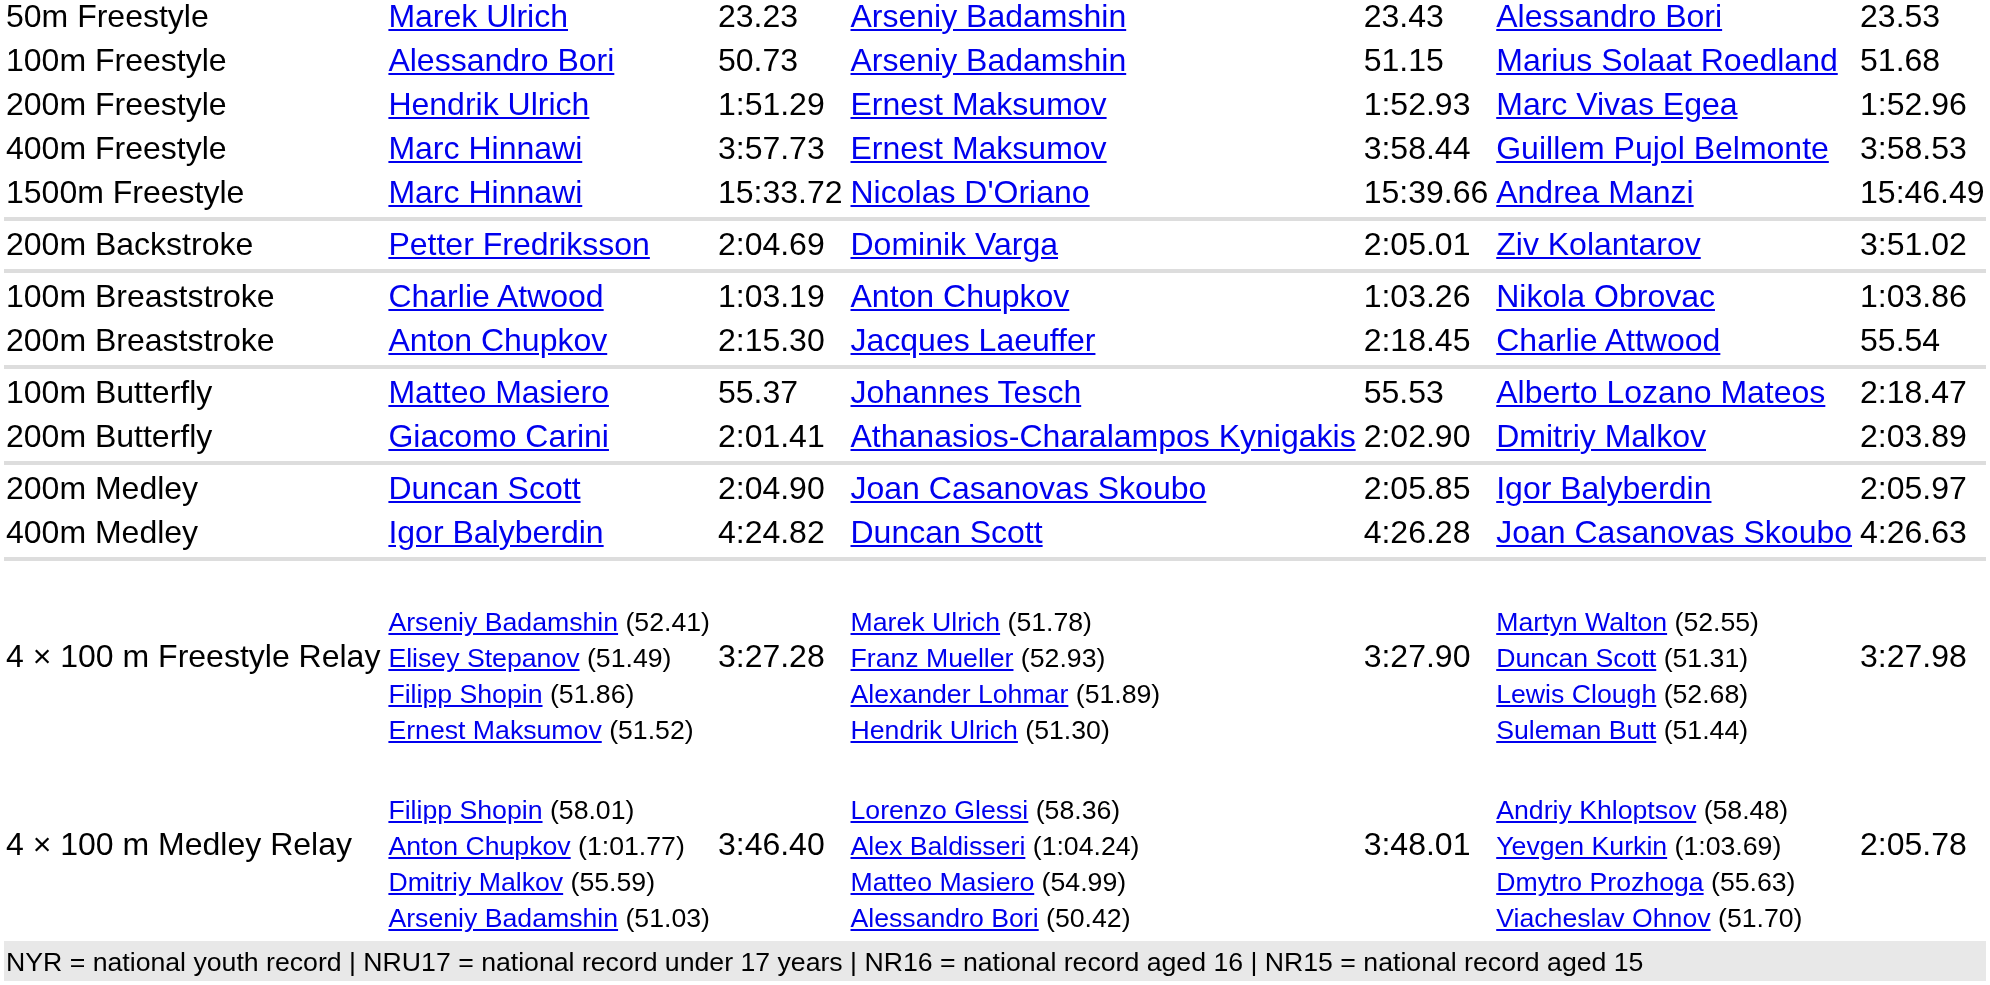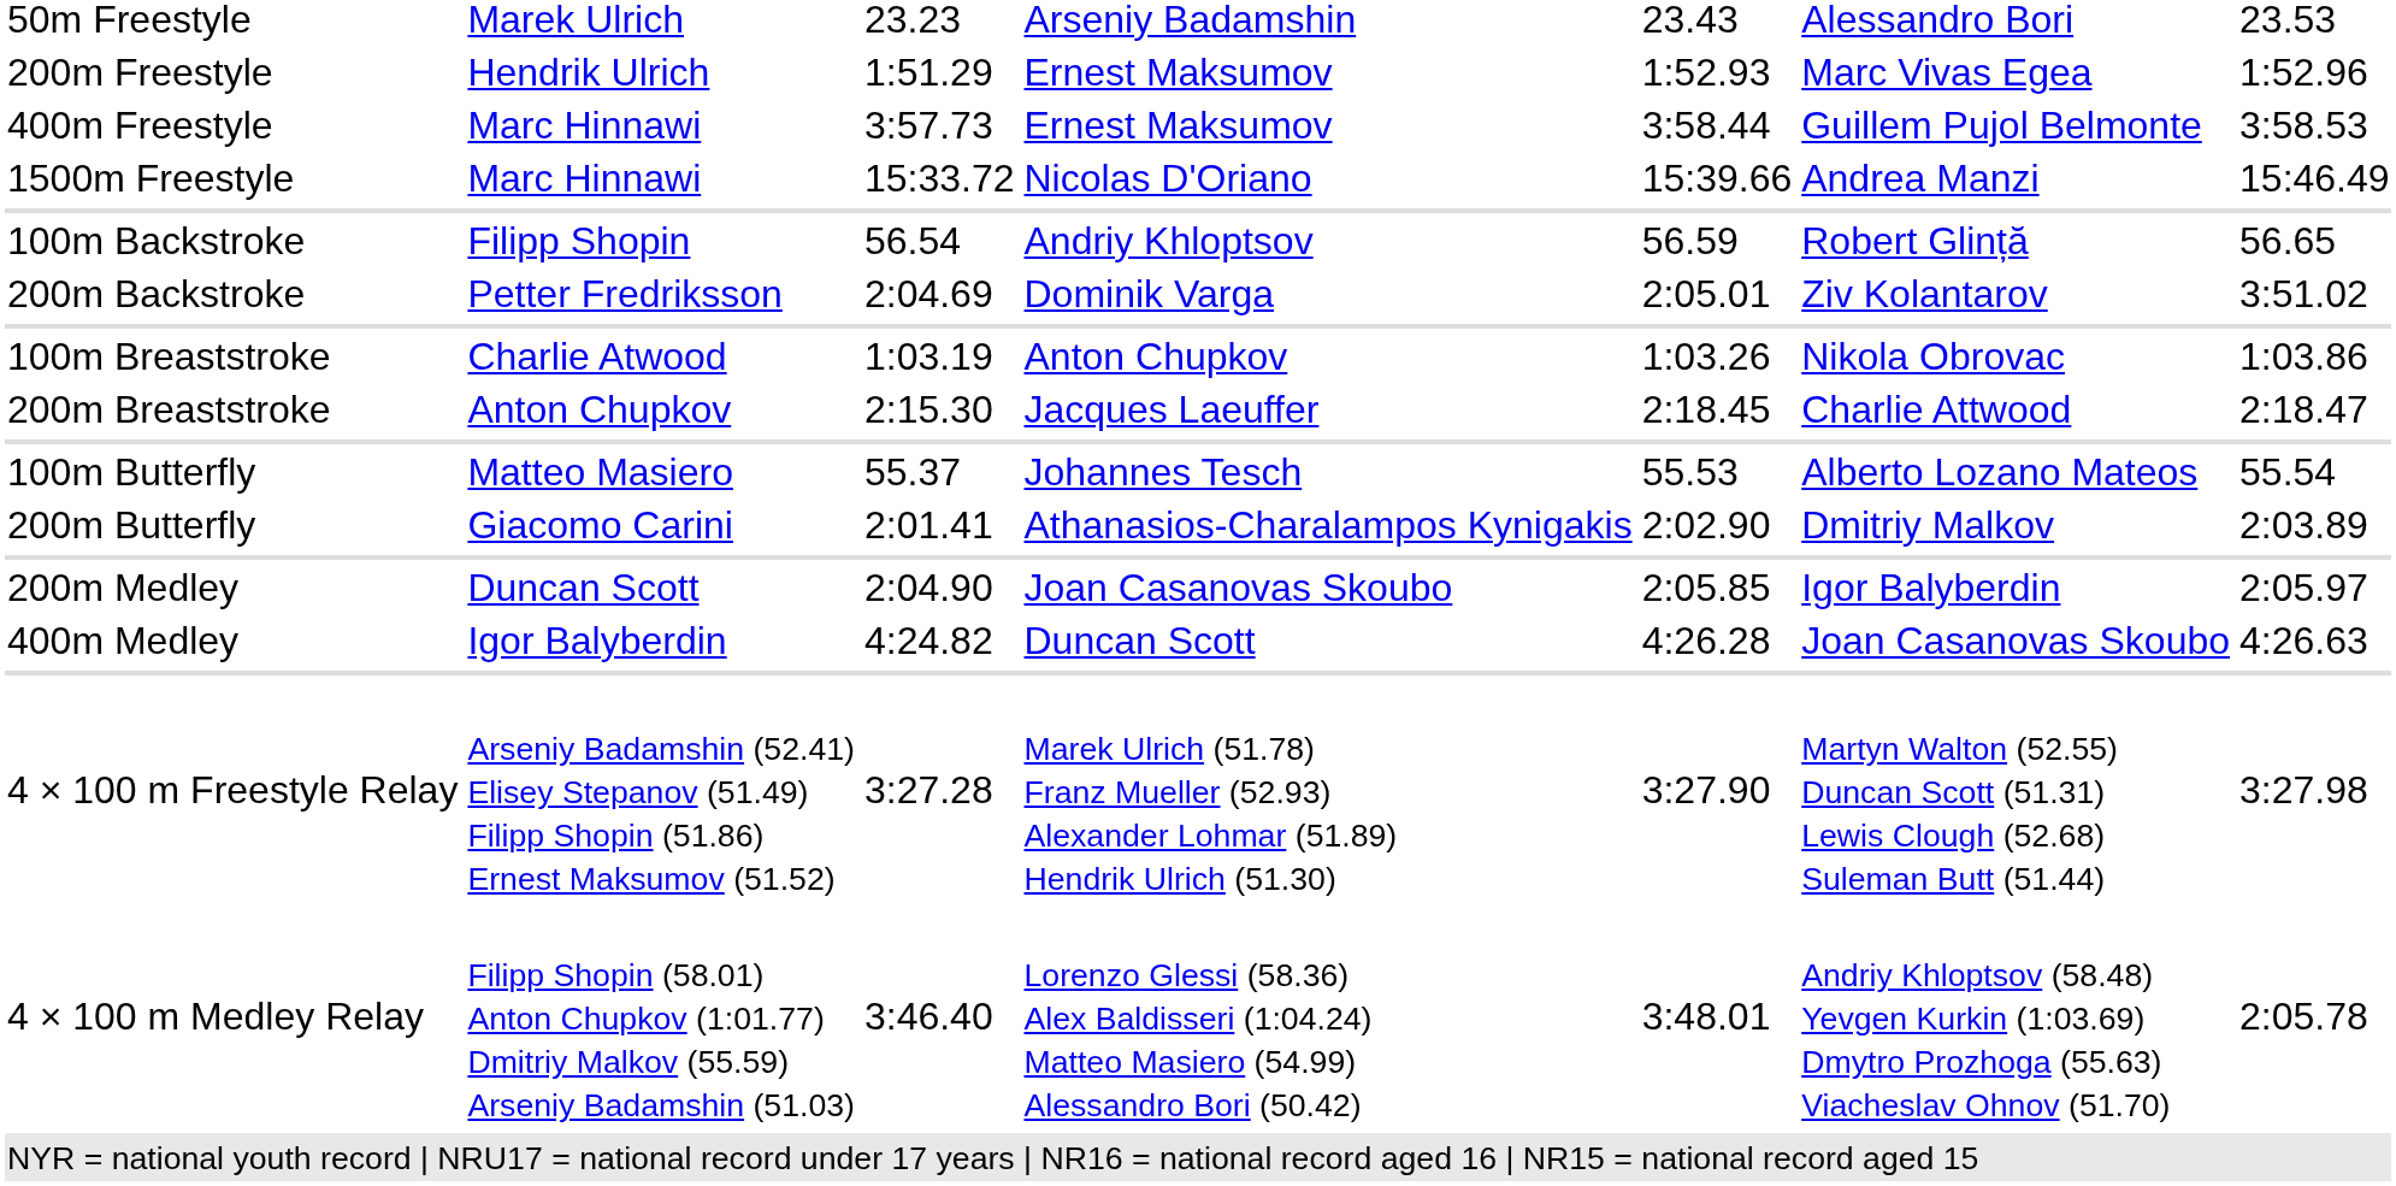- row: 100m Freestyle | Alessandro Bori | 50.73 | Arseniy Badamshin | 51.15 | Marius Solaat Roedland | 51.68
+ row: 100m Backstroke | Filipp Shopin | 56.54 | Andriy Khloptsov | 56.59 | Robert Glință | 56.65
200m Breaststroke | column 7: 55.54 -> 2:18.47
100m Butterfly | column 7: 2:18.47 -> 55.54
